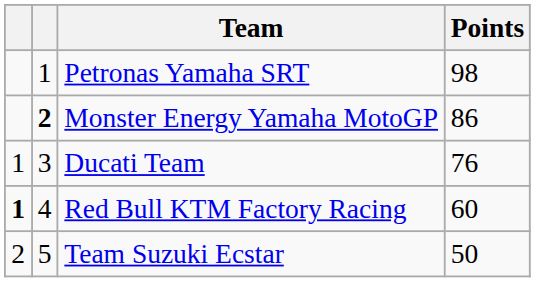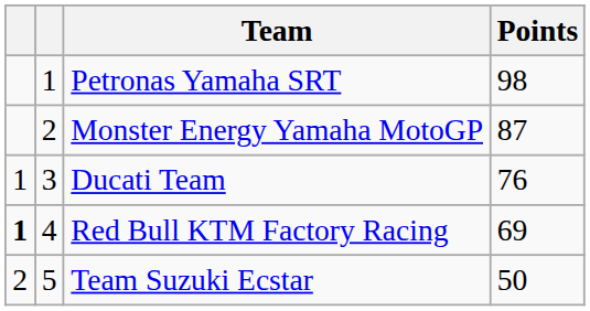Monster Energy Yamaha MotoGP | column 2: bold -> normal
Monster Energy Yamaha MotoGP | Points: 86 -> 87
Red Bull KTM Factory Racing | Points: 60 -> 69
